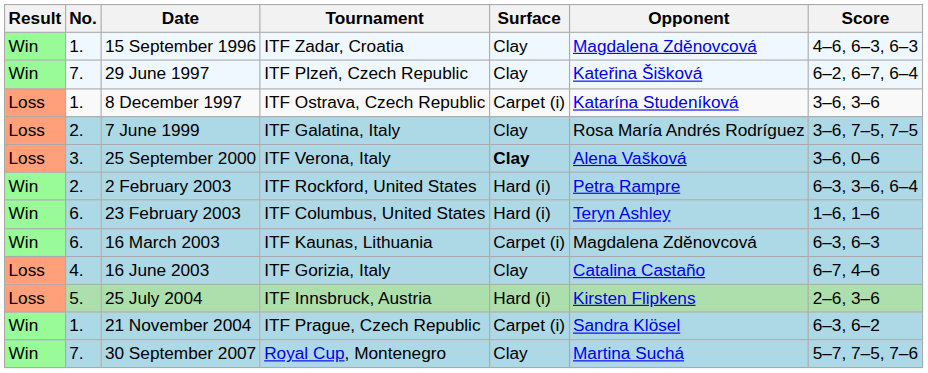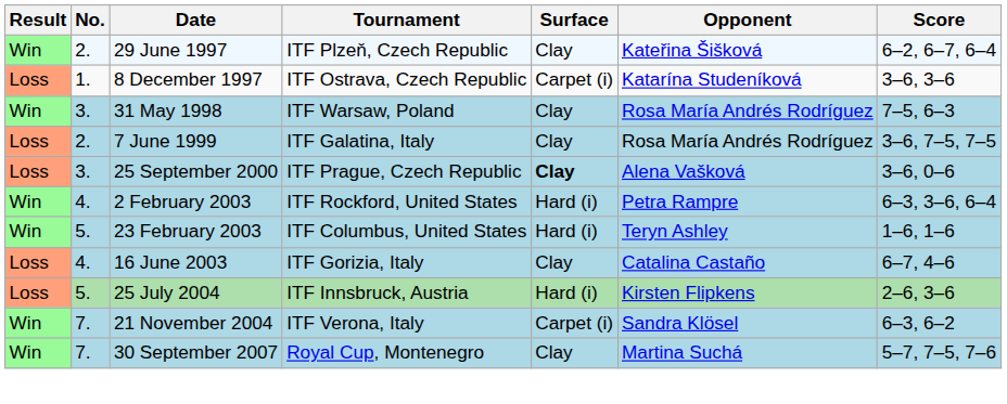- row: Win | 1. | 15 September 1996 | ITF Zadar, Croatia | Clay | Magdalena Zděnovcová | 4–6, 6–3, 6–3
29 June 1997 | No.: 7. -> 2.
+ row: Win | 3. | 31 May 1998 | ITF Warsaw, Poland | Clay | Rosa María Andrés Rodríguez | 7–5, 6–3
25 September 2000 | Tournament: ITF Verona, Italy -> ITF Prague, Czech Republic
2 February 2003 | No.: 2. -> 4.
23 February 2003 | No.: 6. -> 5.
- row: Win | 6. | 16 March 2003 | ITF Kaunas, Lithuania | Carpet (i) | Magdalena Zděnovcová | 6–3, 6–3
21 November 2004 | No.: 1. -> 7.
21 November 2004 | Tournament: ITF Prague, Czech Republic -> ITF Verona, Italy
